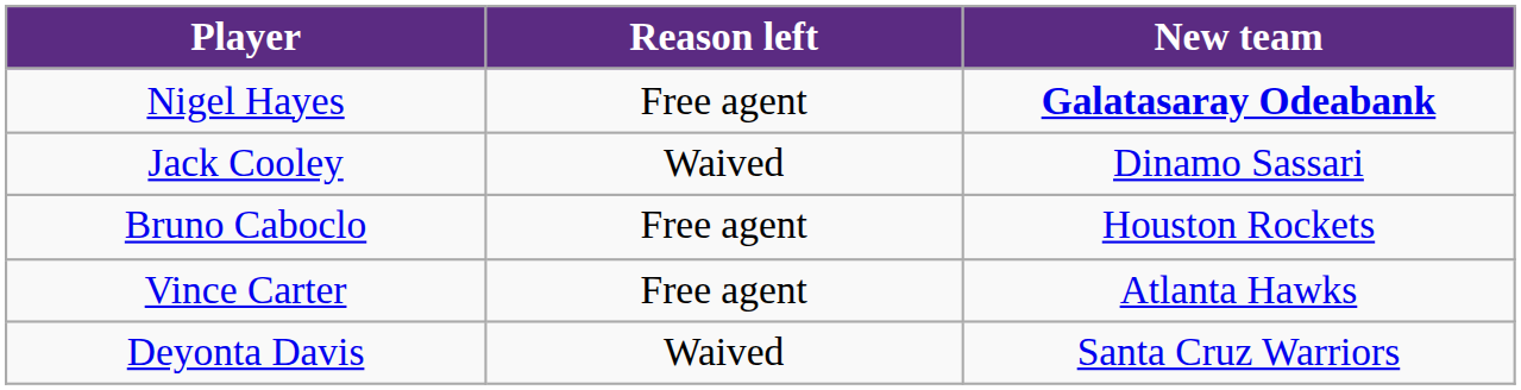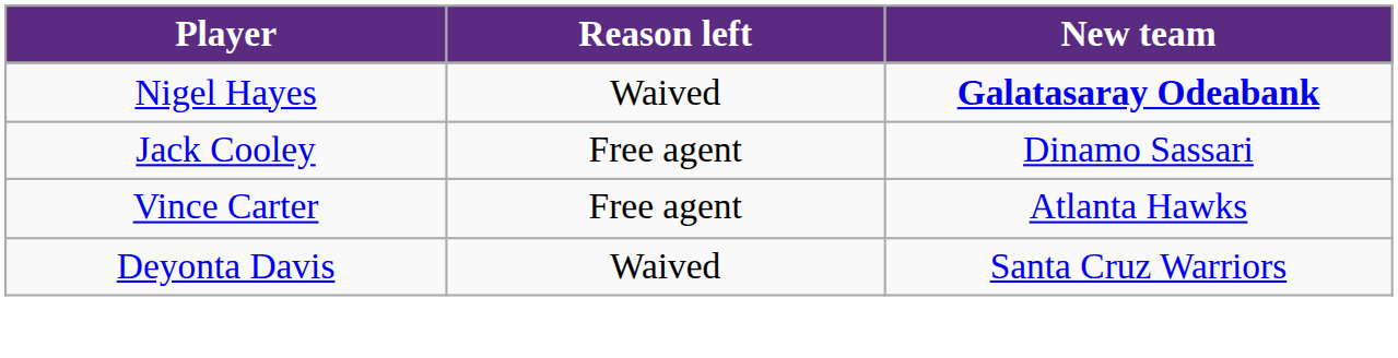Nigel Hayes | Reason left: Free agent -> Waived
Jack Cooley | Reason left: Waived -> Free agent
- row: Bruno Caboclo | Free agent | Houston Rockets
